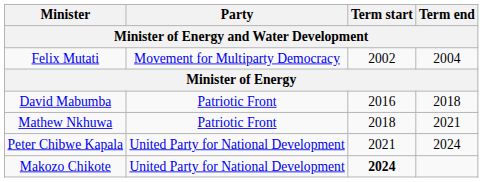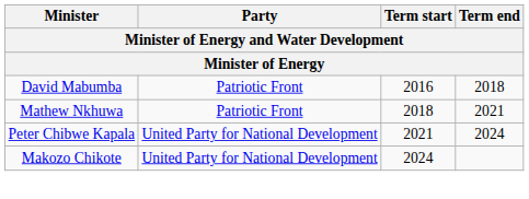- row: Felix Mutati | Movement for Multiparty Democracy | 2002 | 2004
Makozo Chikote | Term start: bold -> normal
